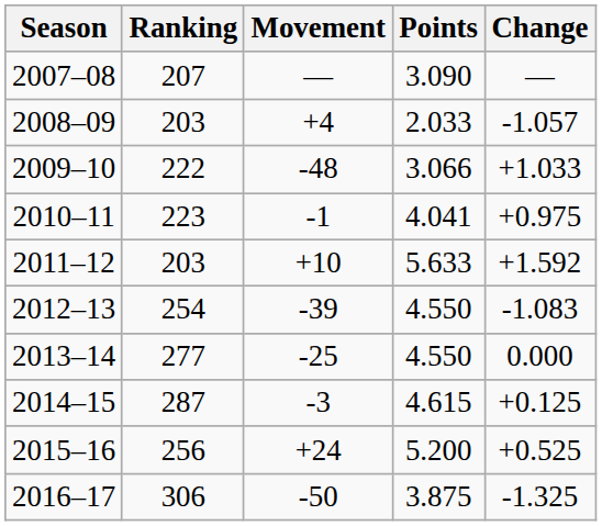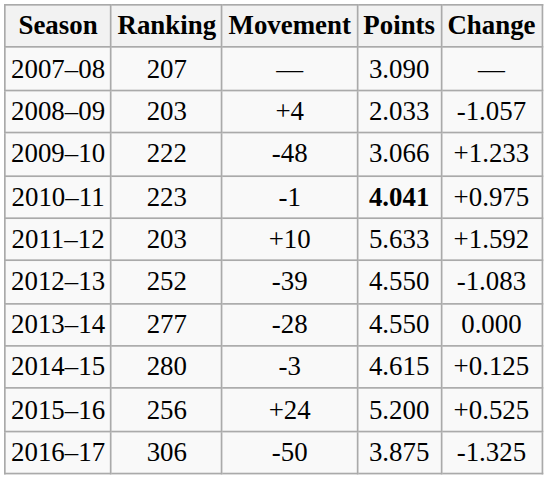2009–10 | Change: +1.033 -> +1.233
2010–11 | Points: normal -> bold
2012–13 | Ranking: 254 -> 252
2013–14 | Movement: -25 -> -28
2014–15 | Ranking: 287 -> 280
